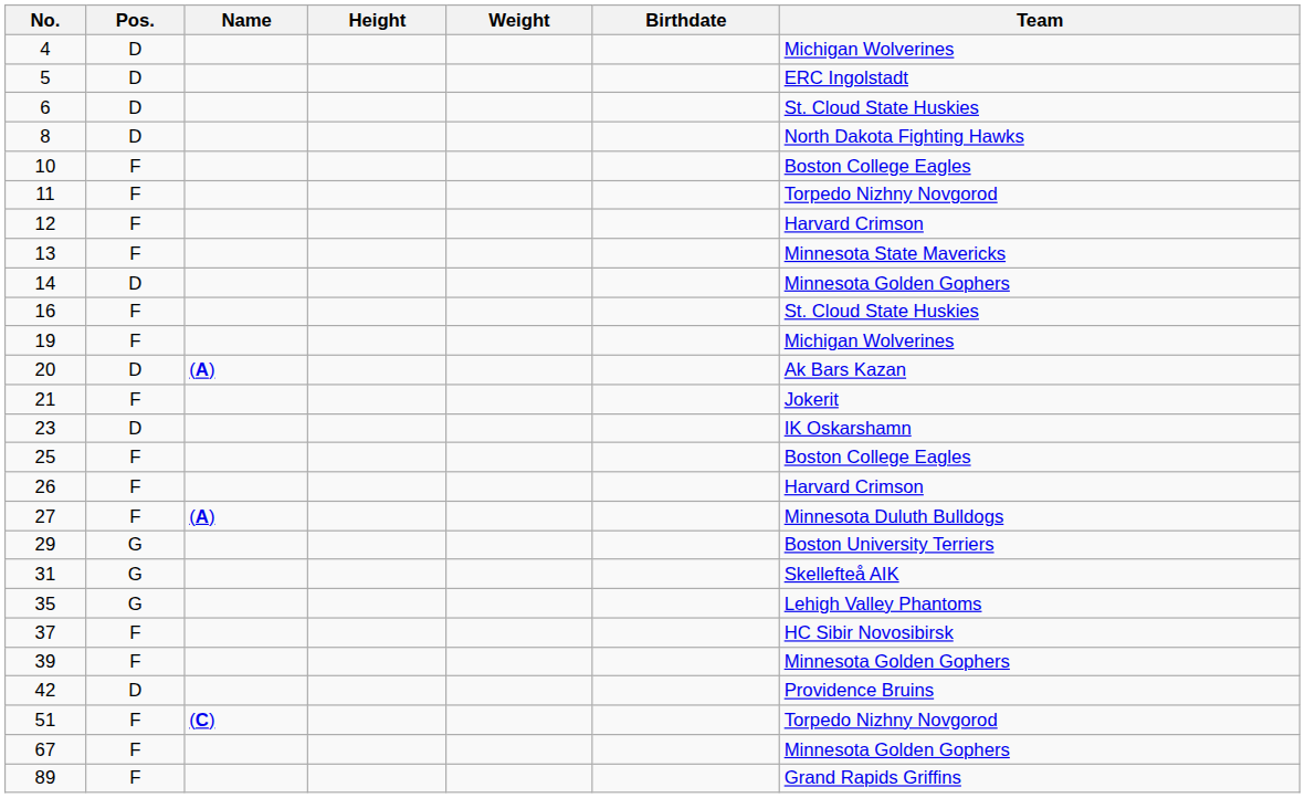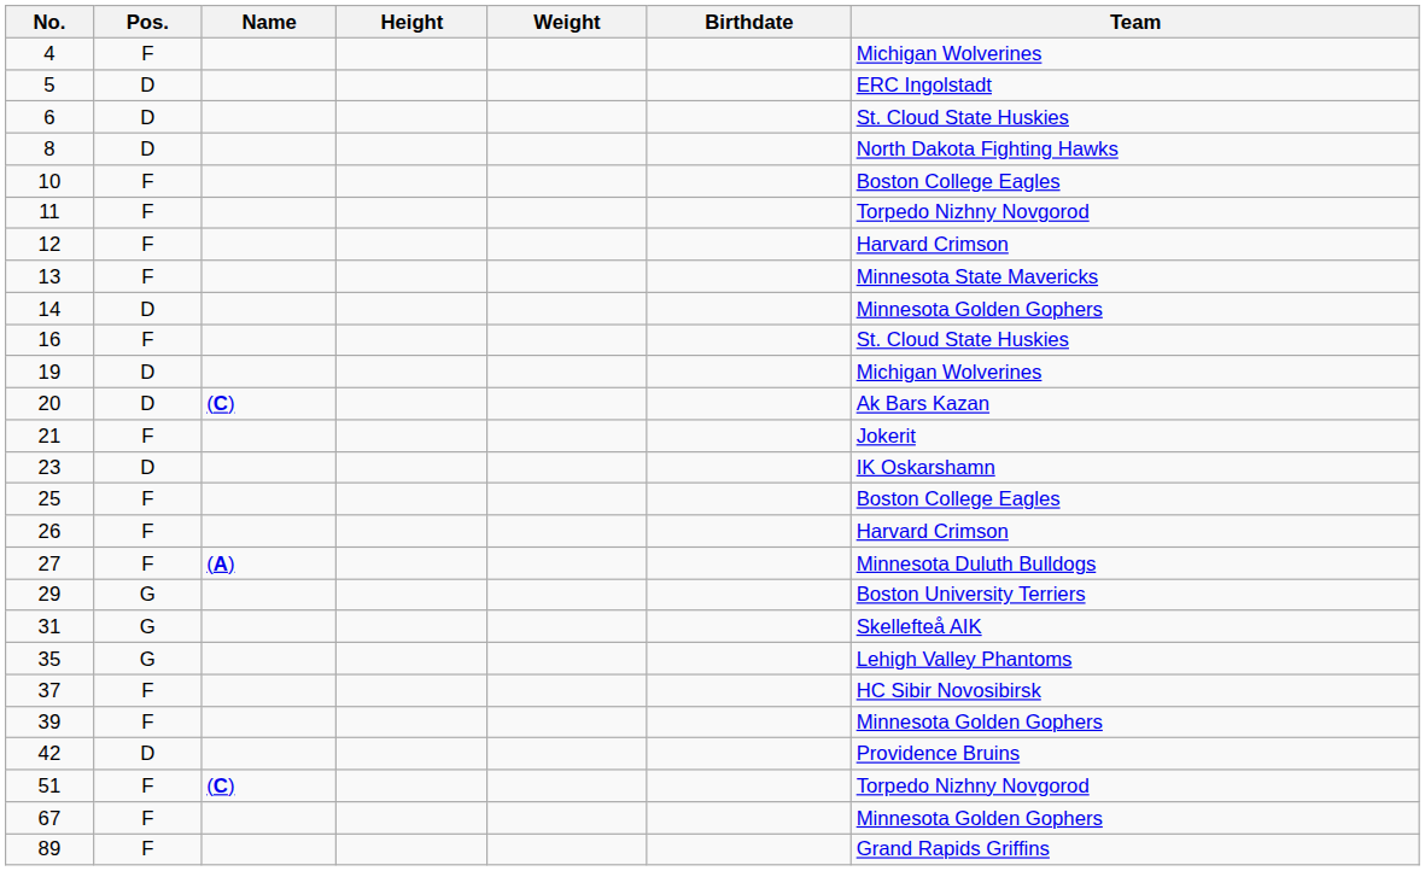4 | Pos.: D -> F
19 | Pos.: F -> D
20 | Name: (A) -> (C)
